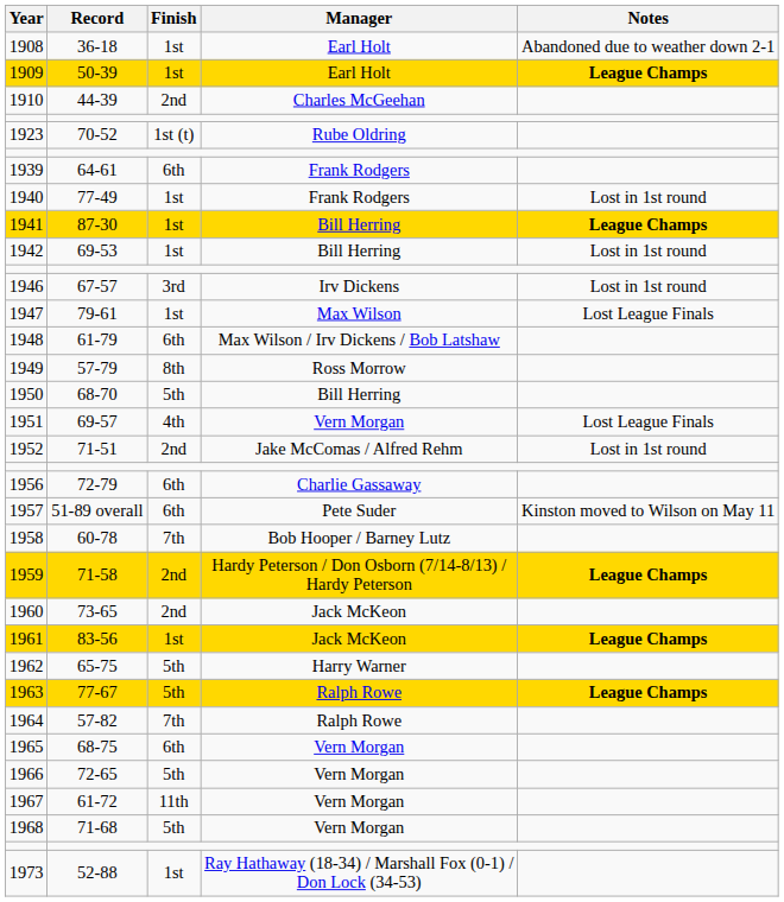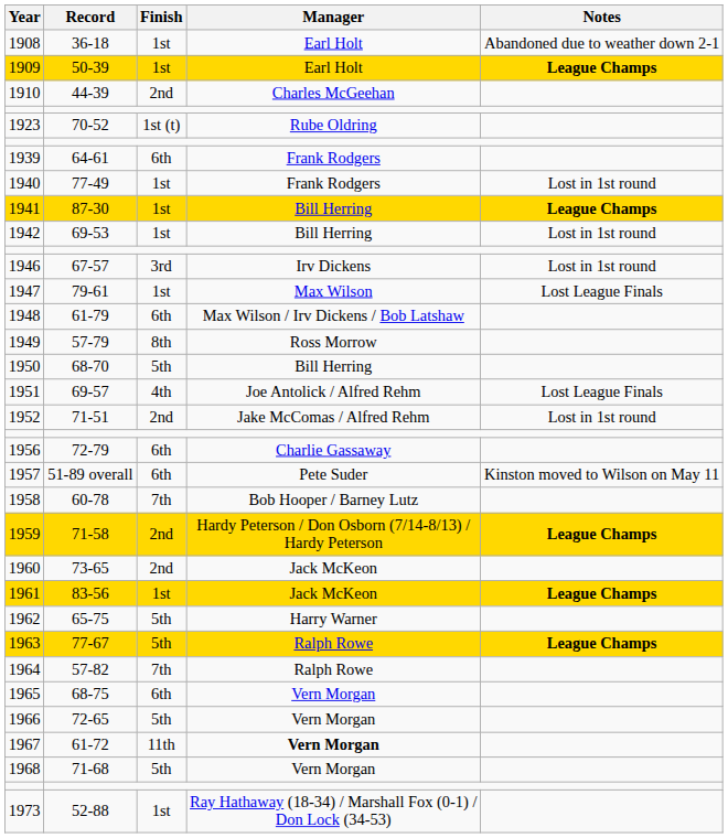1951 | Manager: Vern Morgan -> Joe Antolick / Alfred Rehm
1967 | Manager: normal -> bold
